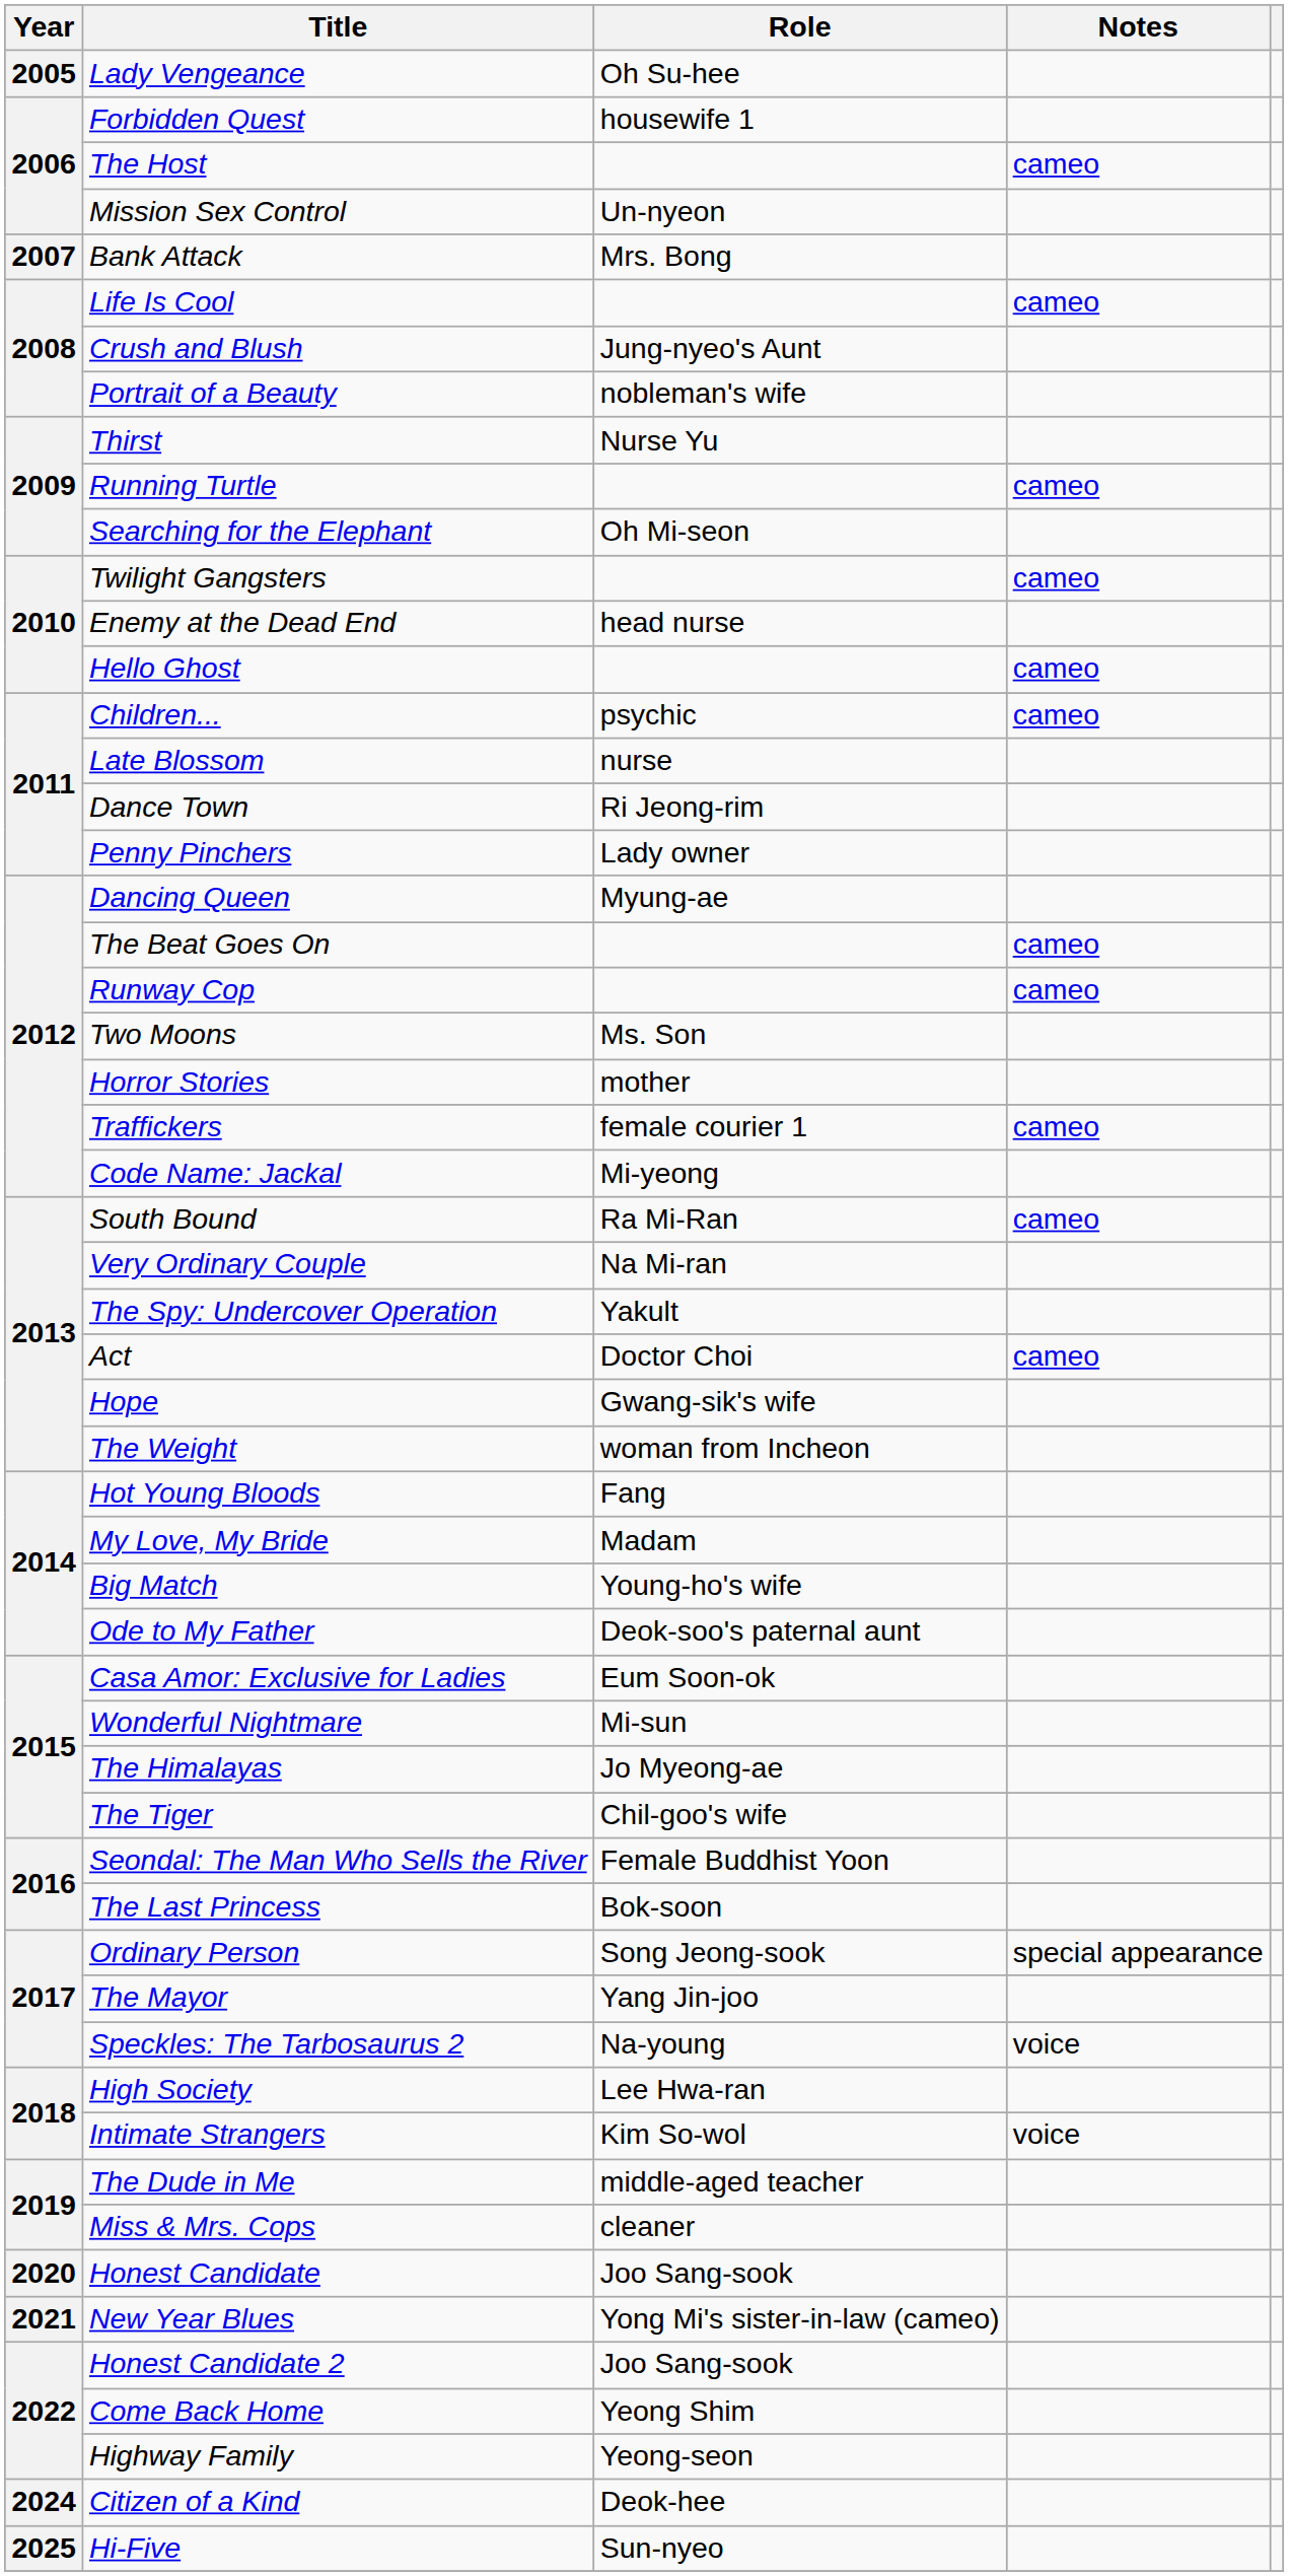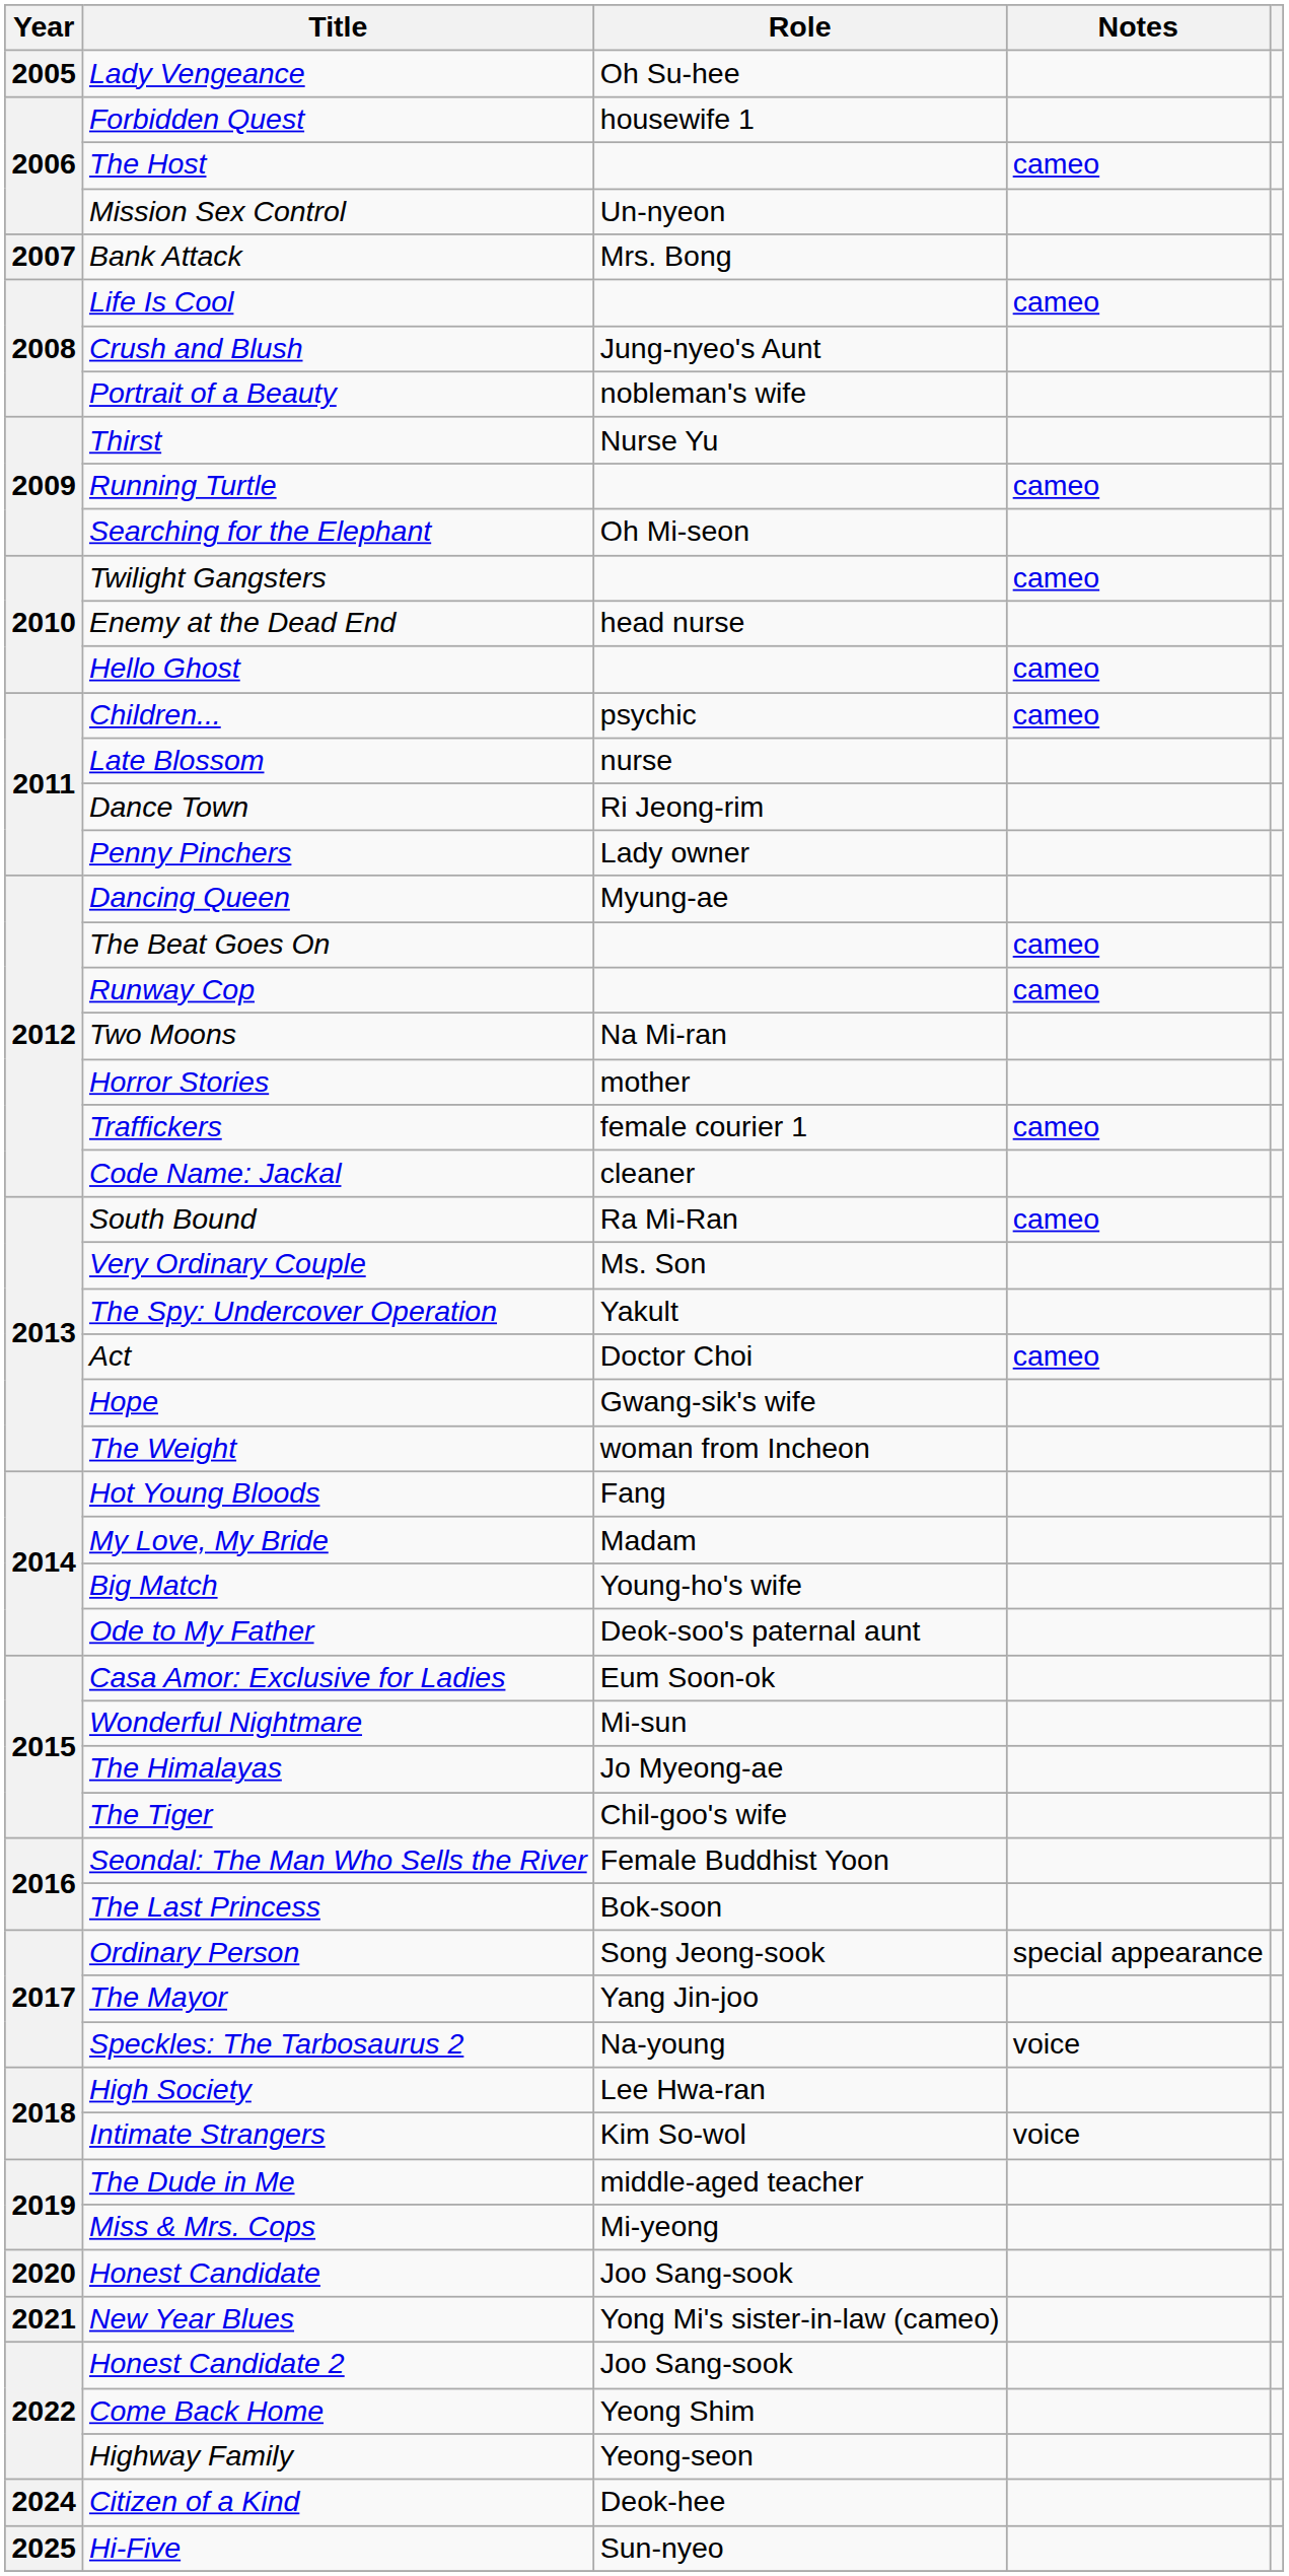Two Moons | Role: Ms. Son -> Na Mi-ran
Code Name: Jackal | Role: Mi-yeong -> cleaner
Very Ordinary Couple | Role: Na Mi-ran -> Ms. Son
Miss & Mrs. Cops | Role: cleaner -> Mi-yeong
